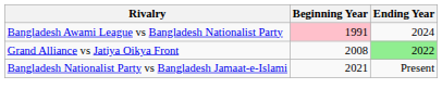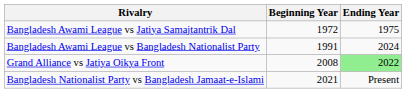+ row: Bangladesh Awami League vs Jatiya Samajtantrik Dal | 1972 | 1975
Bangladesh Awami League vs Bangladesh Nationalist Party | Beginning Year: pink background -> no background
